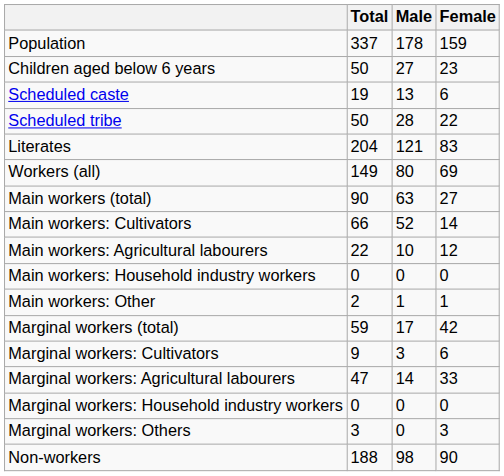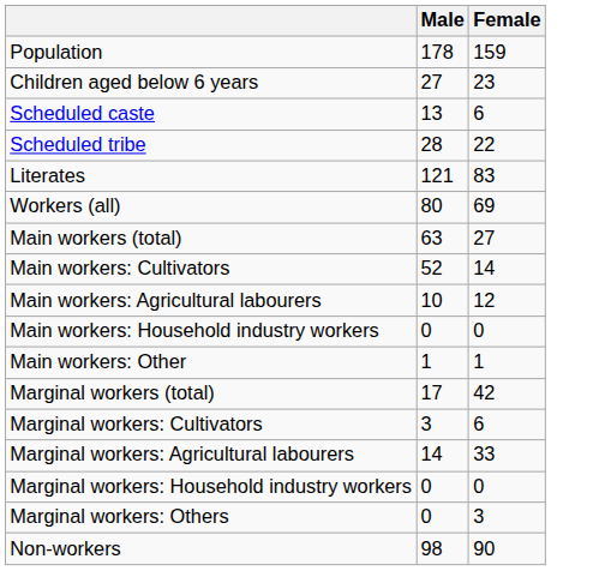- column: Total | 337 | 50 | 19 | 50 | 204 | 149 | 90 | 66 | 22 | 0 | 2 | 59 | 9 | 47 | 0 | 3 | 188
